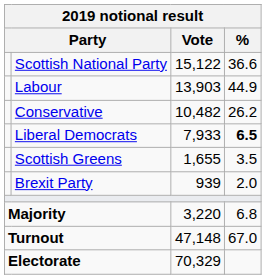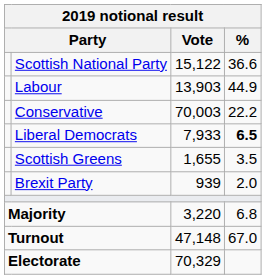Conservative | Vote: 10,482 -> 70,003
Conservative | %: 26.2 -> 22.2
